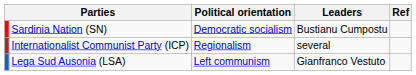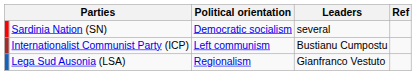Sardinia Nation (SN) | Leaders: Bustianu Cumpostu -> several
Internationalist Communist Party (ICP) | Political orientation: Regionalism -> Left communism
Internationalist Communist Party (ICP) | Leaders: several -> Bustianu Cumpostu
Lega Sud Ausonia (LSA) | Political orientation: Left communism -> Regionalism
